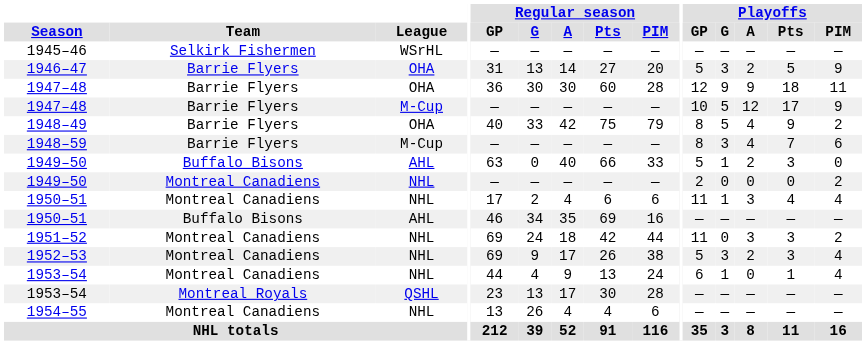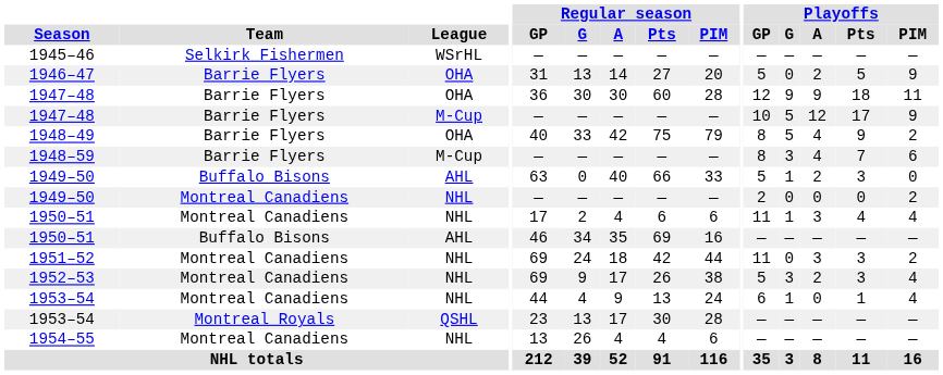1946–47 | Playoffs / G: 3 -> 0
